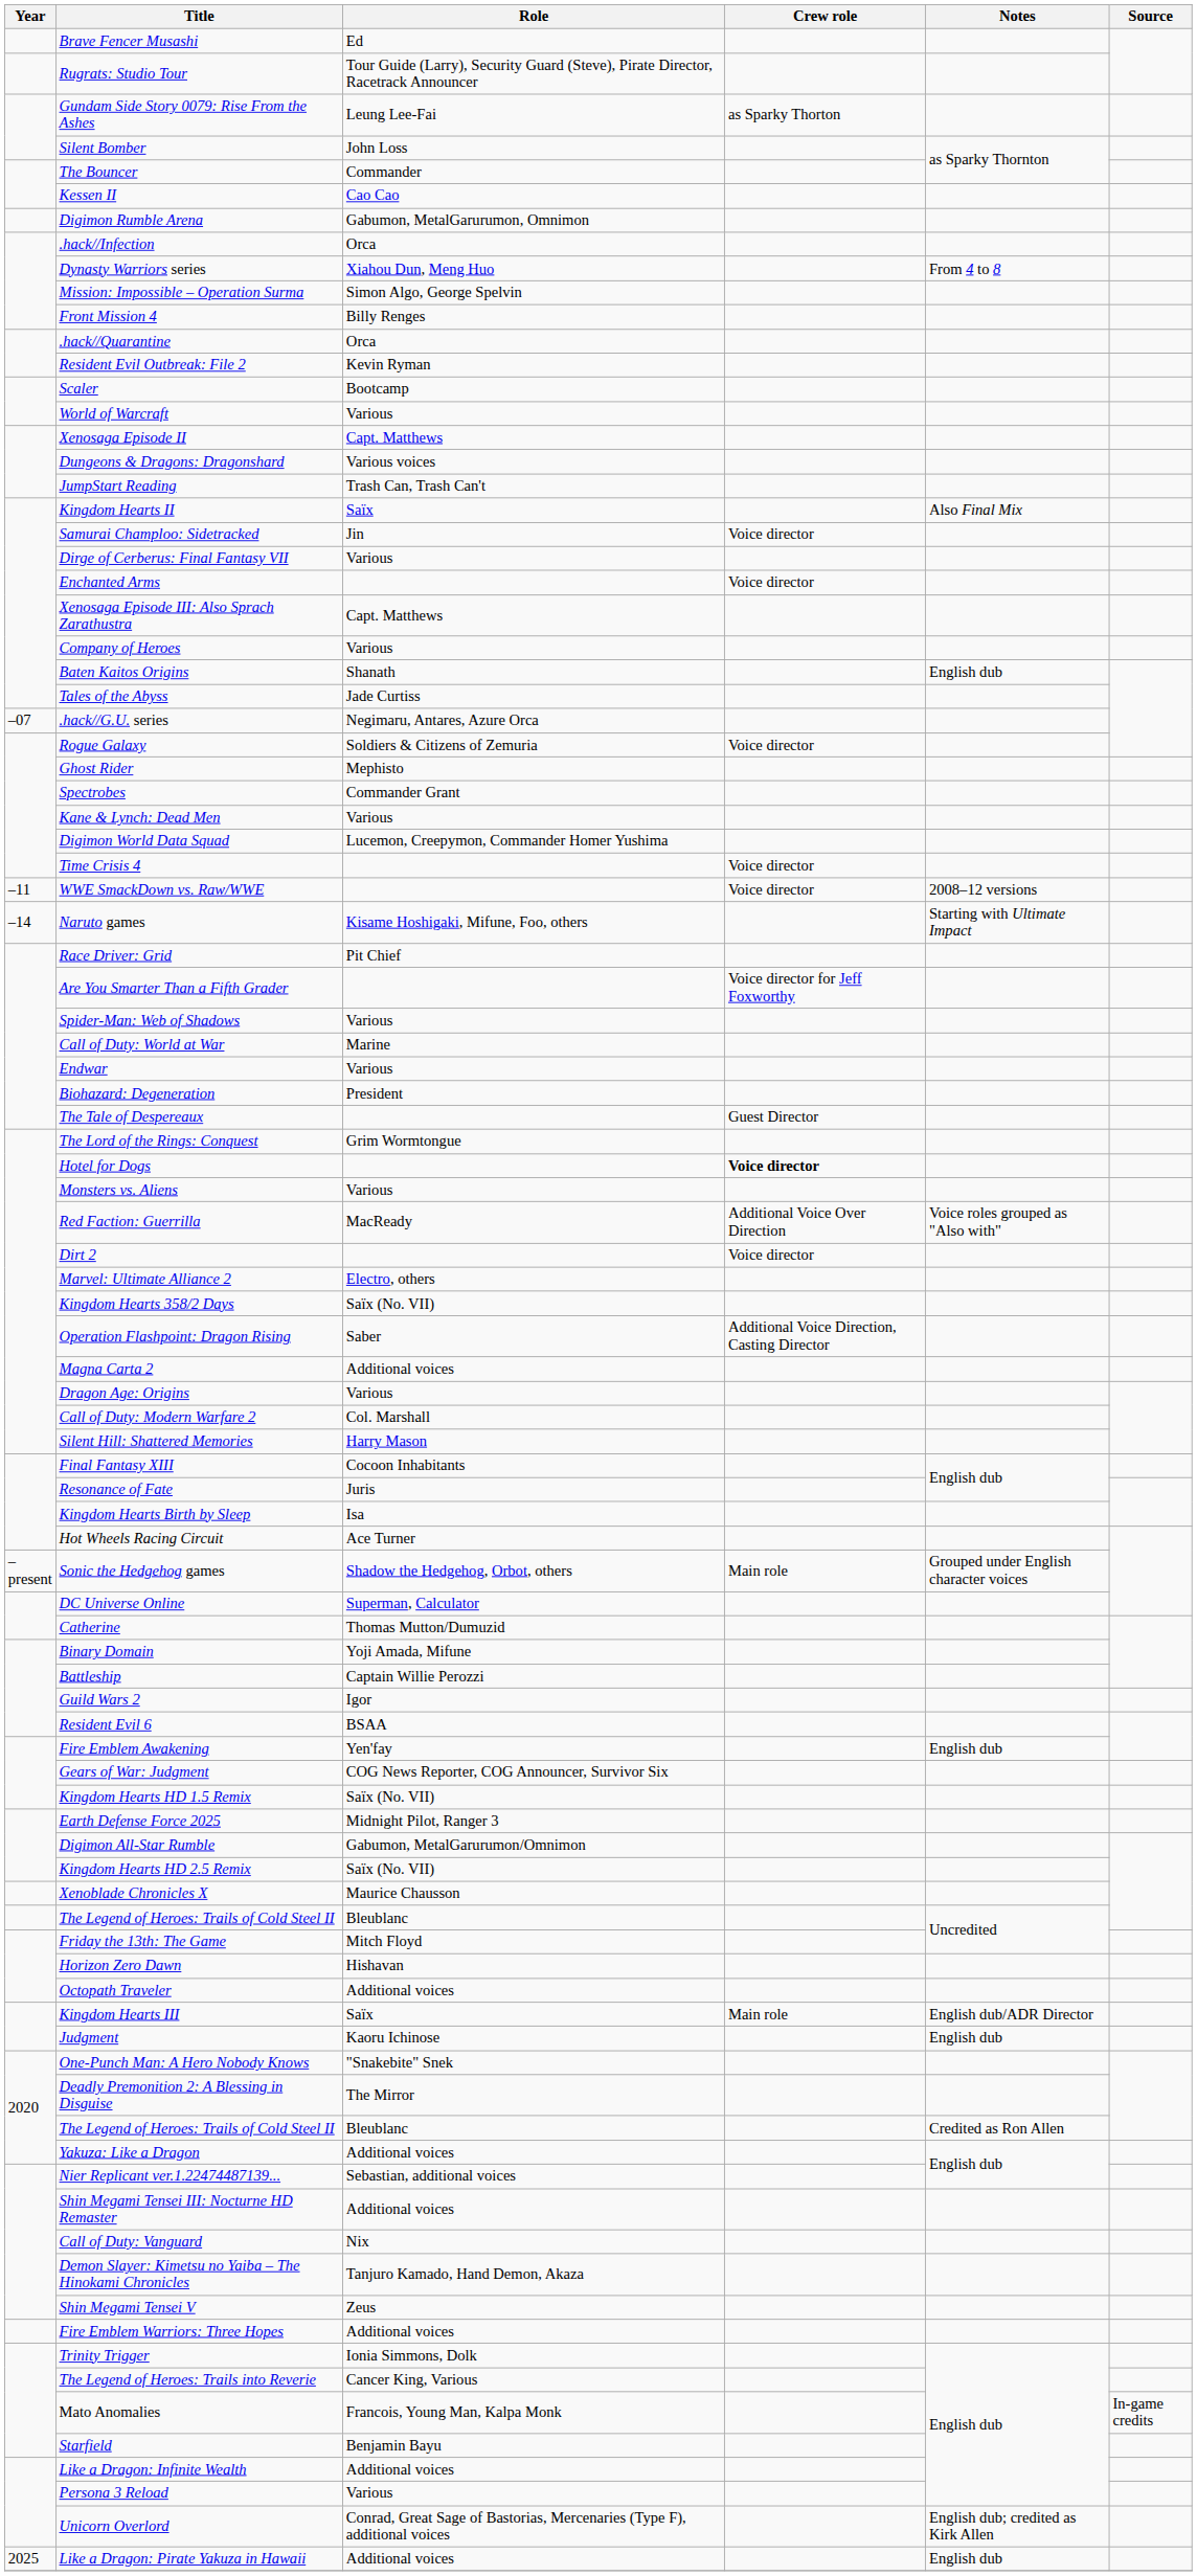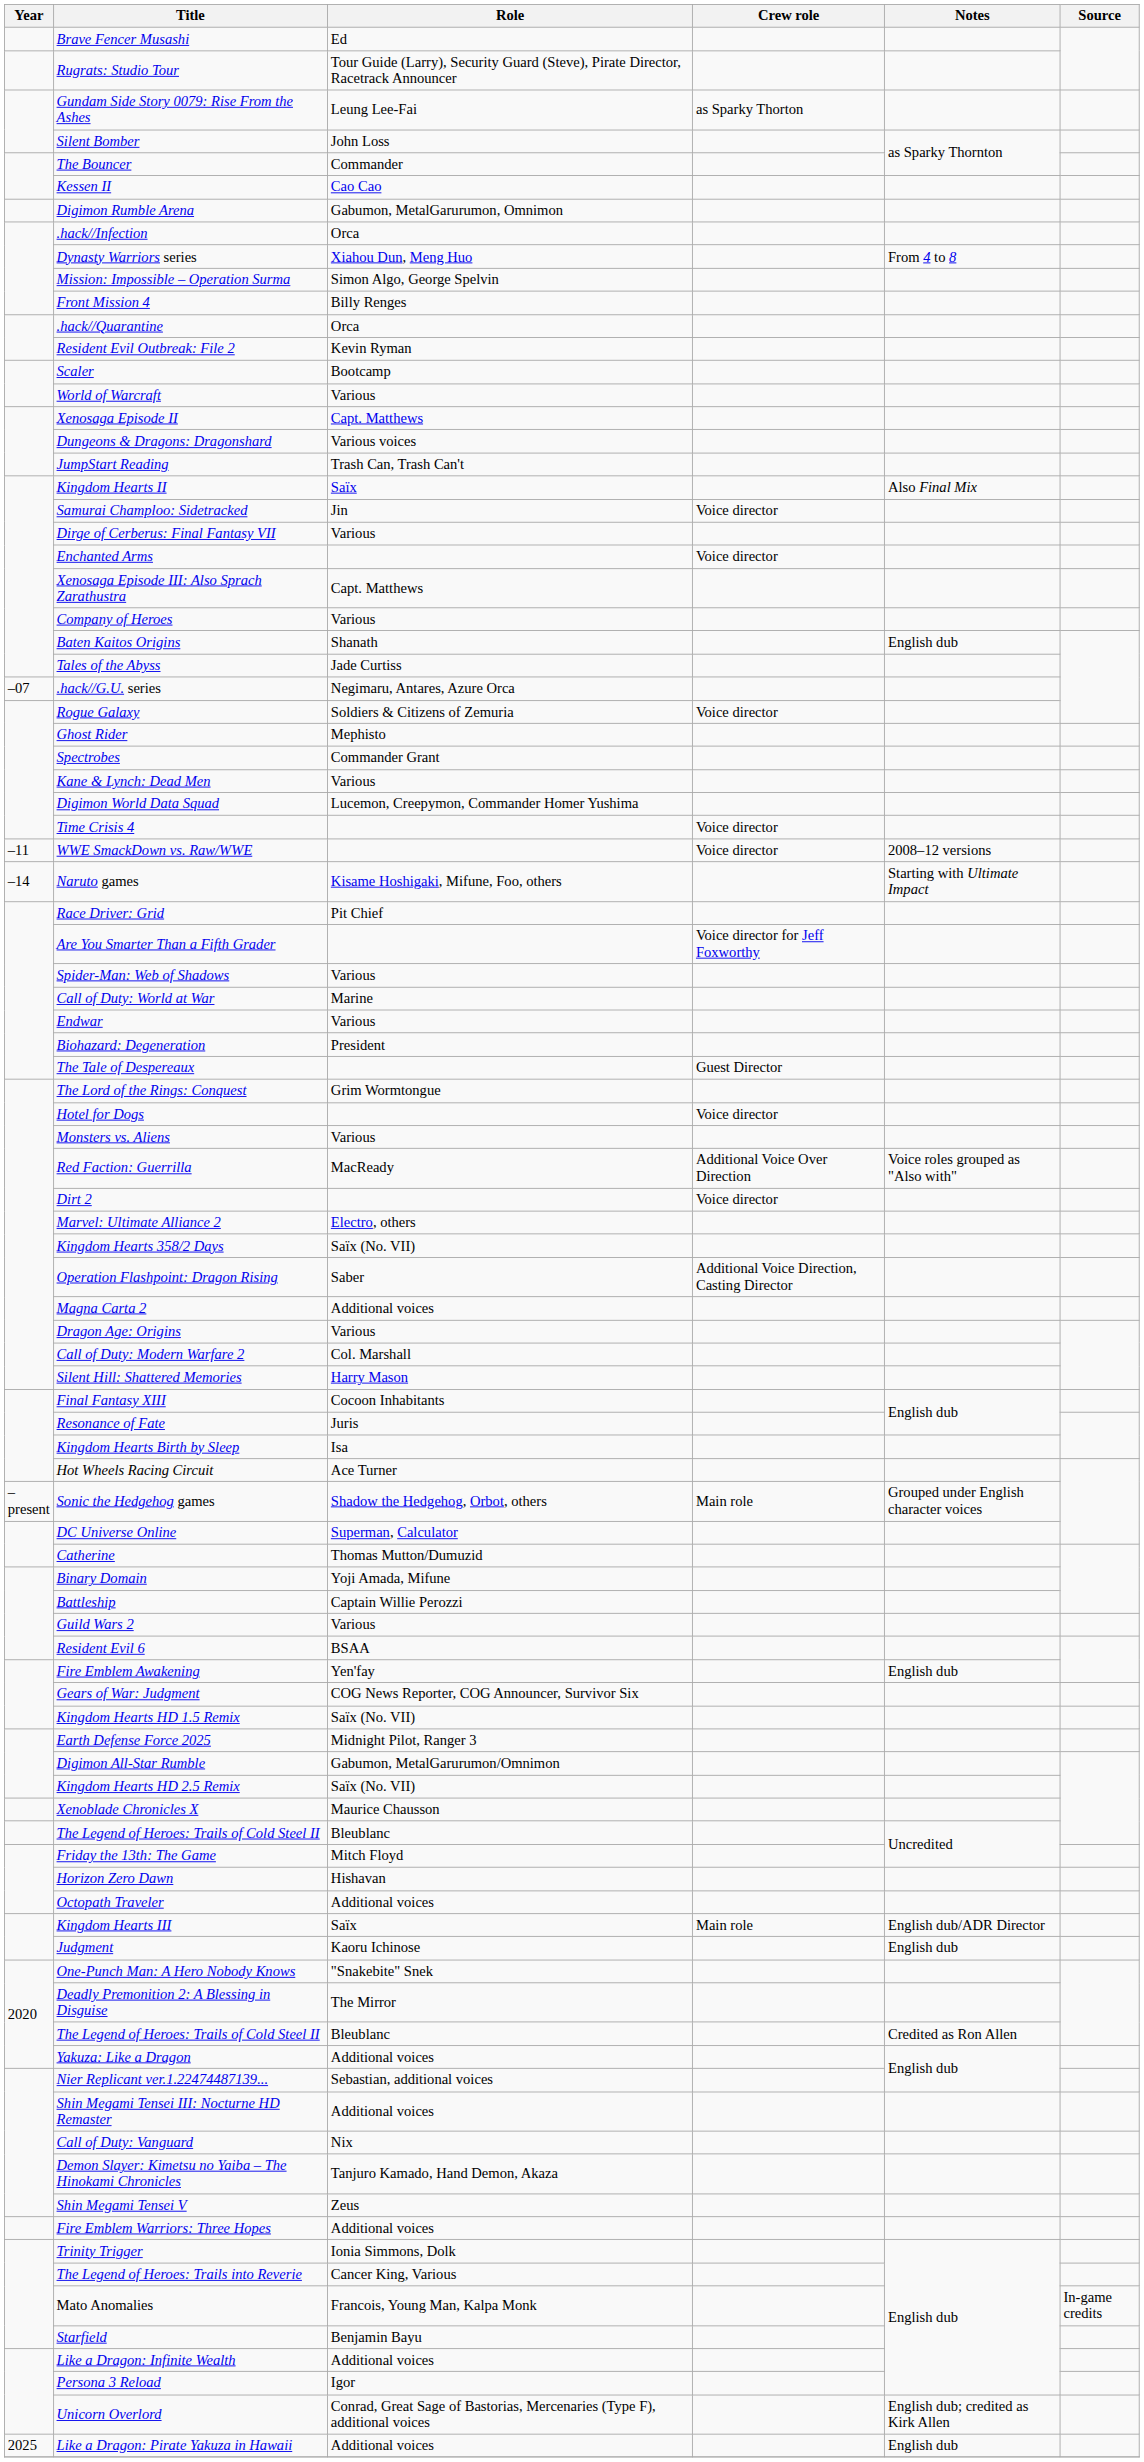Hotel for Dogs | Crew role: bold -> normal
Guild Wars 2 | Role: Igor -> Various
Persona 3 Reload | Role: Various -> Igor
